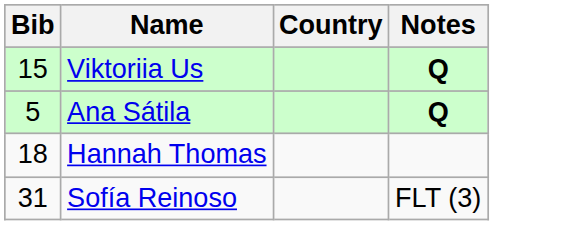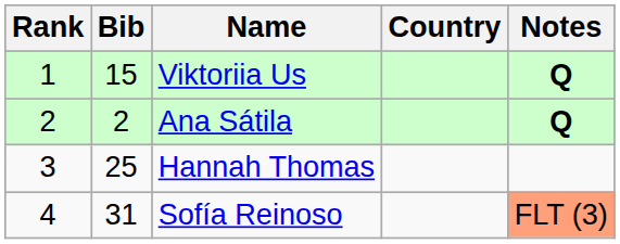+ column: Rank | 1 | 2 | 3 | 4
Ana Sátila | Bib: 5 -> 2
Hannah Thomas | Bib: 18 -> 25
Sofía Reinoso | Notes: no background -> lightsalmon background
